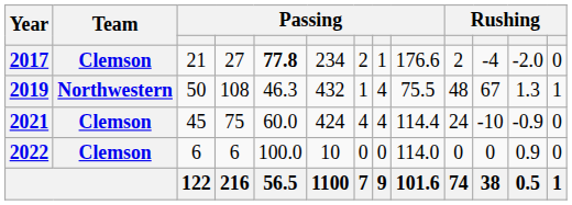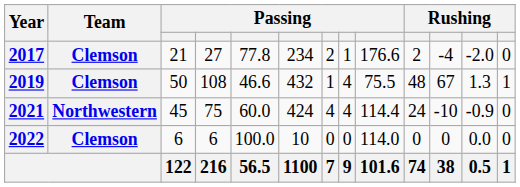2017 | column 5: bold -> normal
2019 | Team: Northwestern -> Clemson
2019 | column 5: 46.3 -> 46.6
2021 | Team: Clemson -> Northwestern
2022 | column 12: 0.9 -> 0.0
